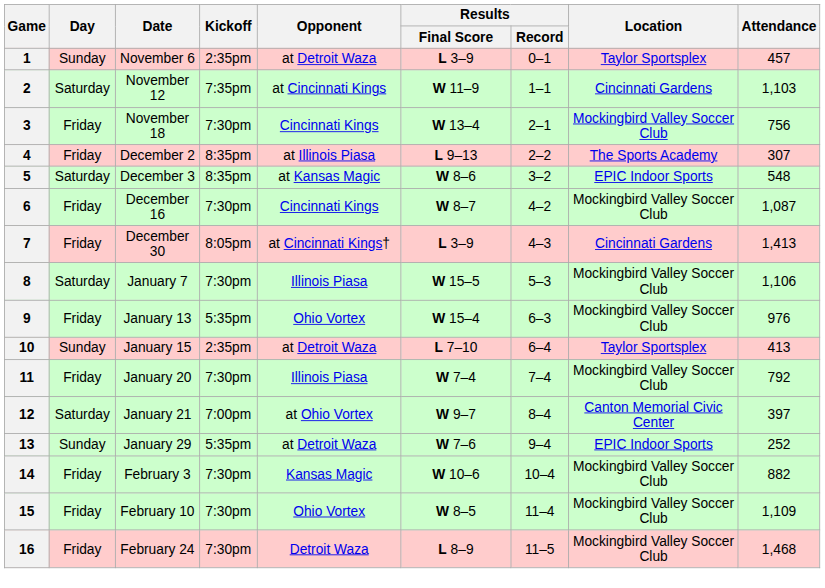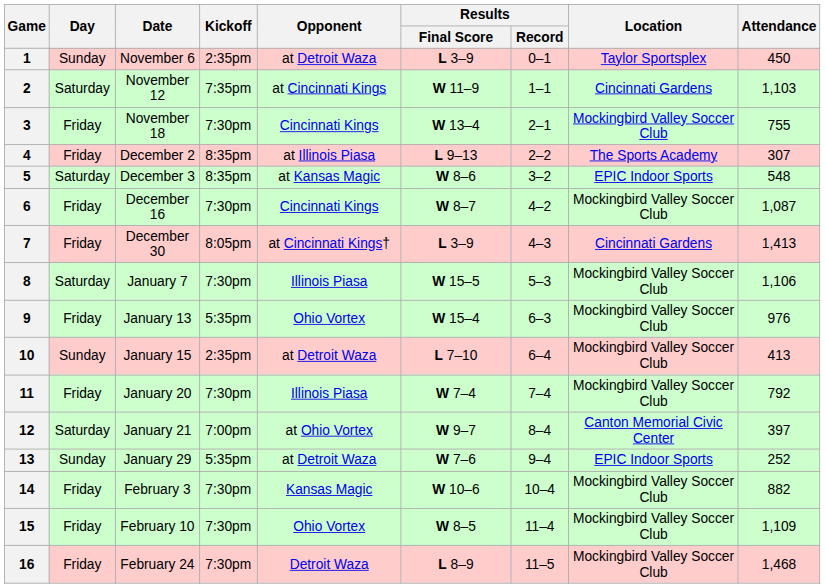1 | Attendance: 457 -> 450
3 | Attendance: 756 -> 755
10 | Location: Taylor Sportsplex -> Mockingbird Valley Soccer Club
